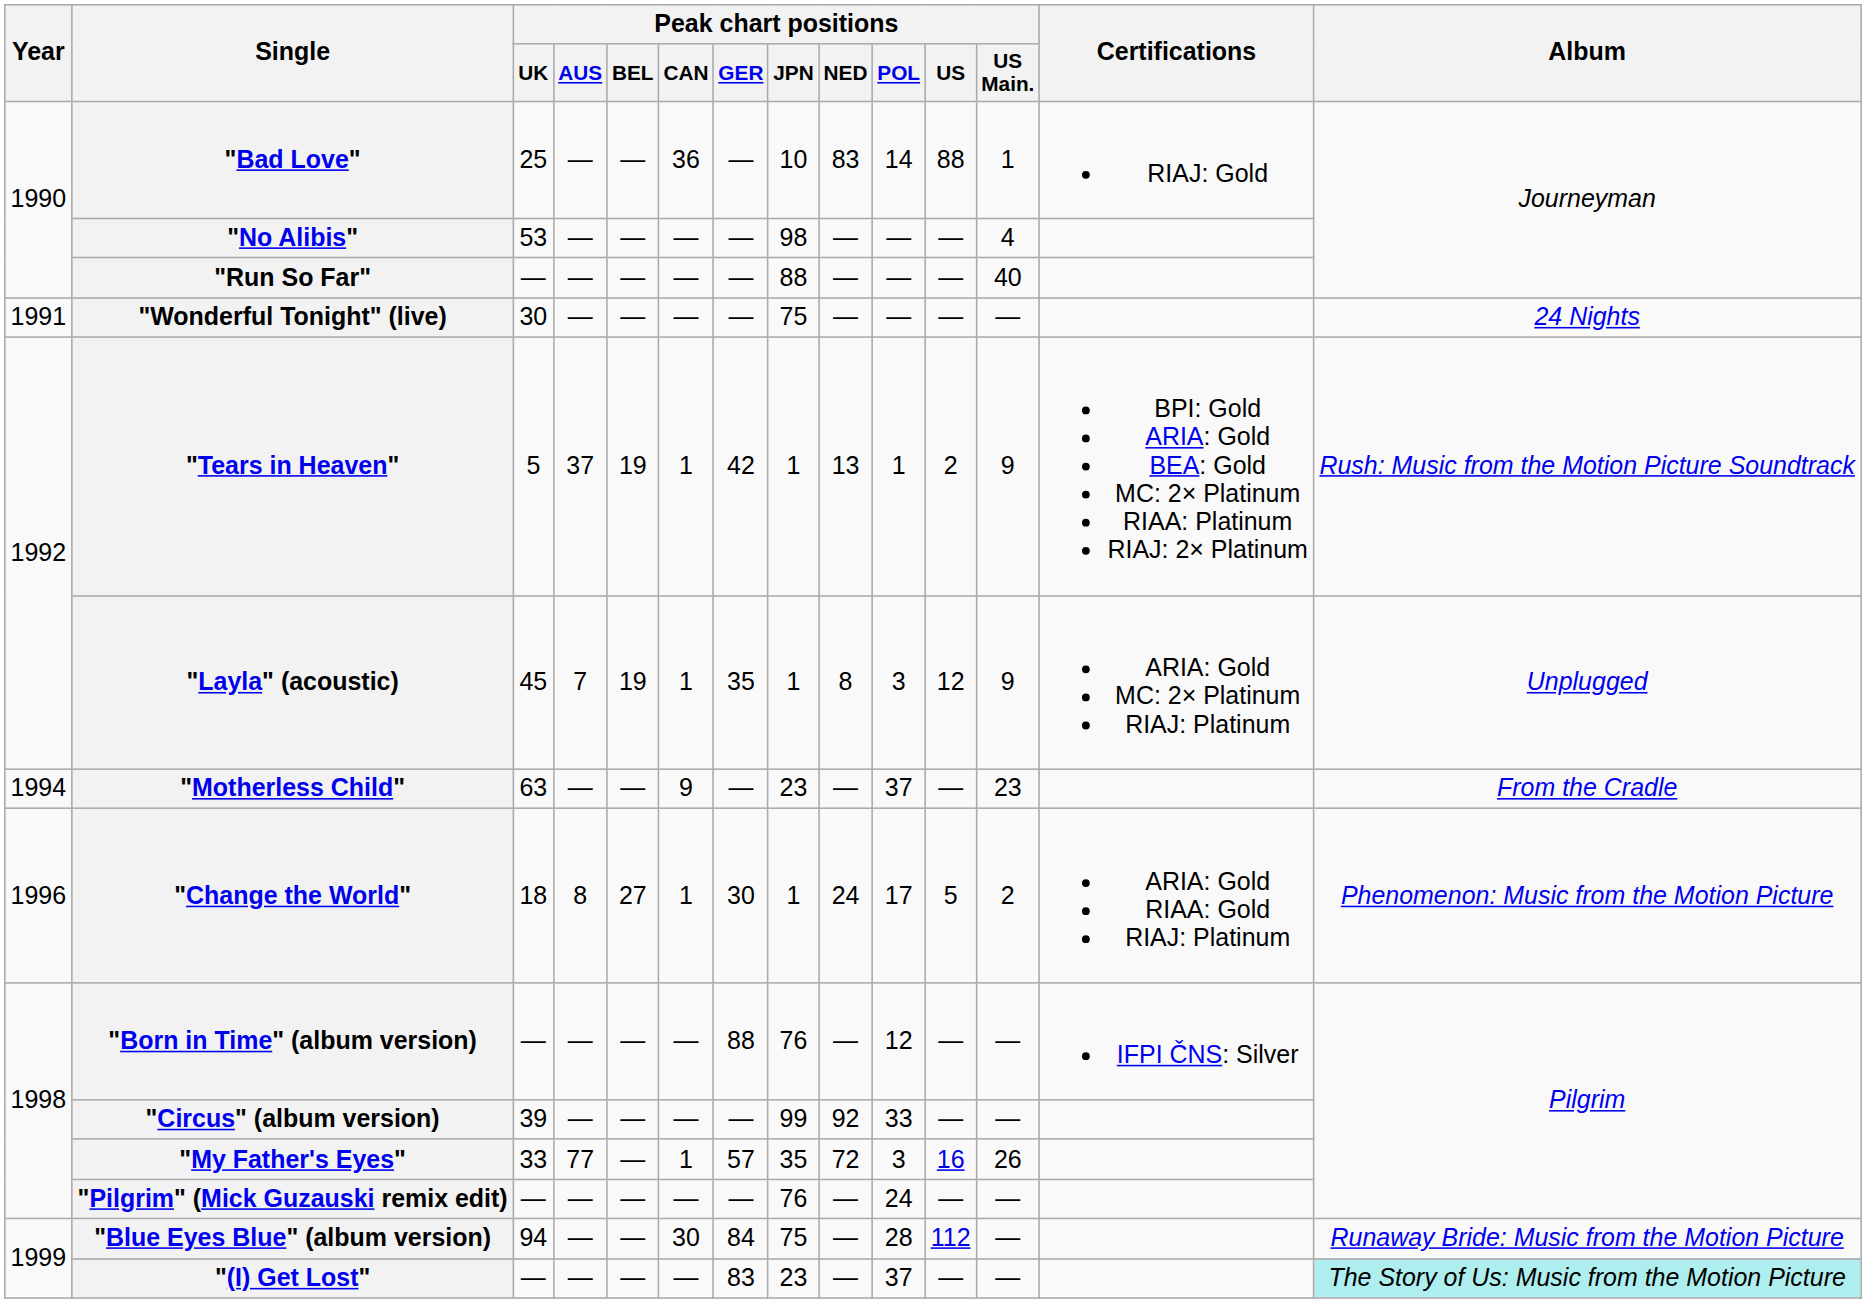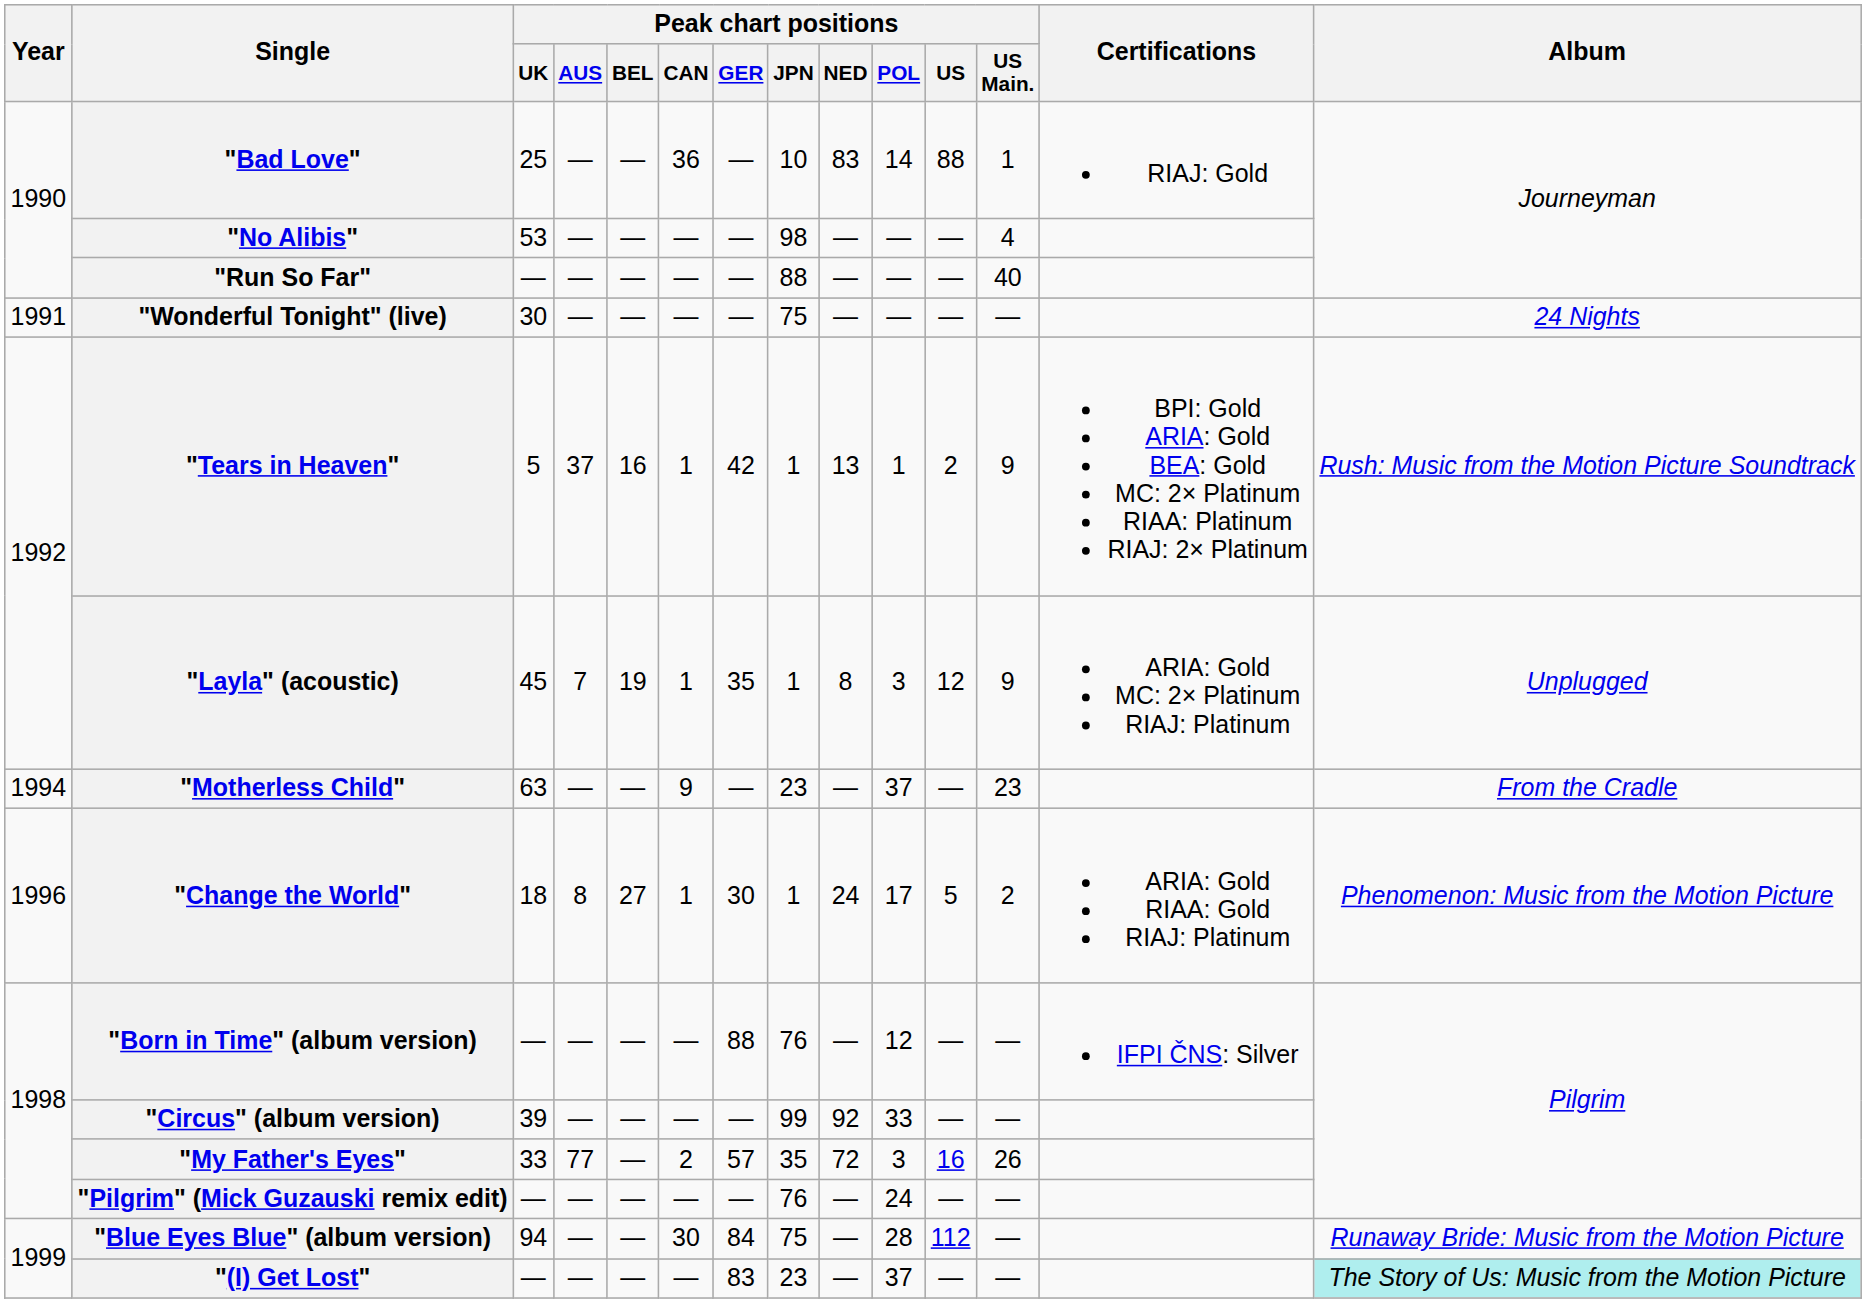"Tears in Heaven" | Peak chart positions / BEL: 19 -> 16
"My Father's Eyes" | Peak chart positions / CAN: 1 -> 2
